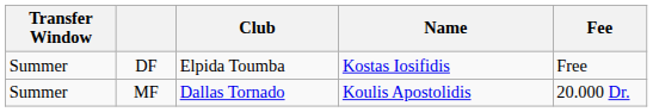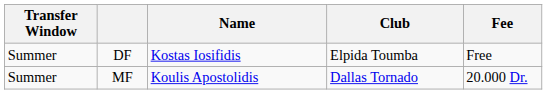columns swapped: Name <-> Club
